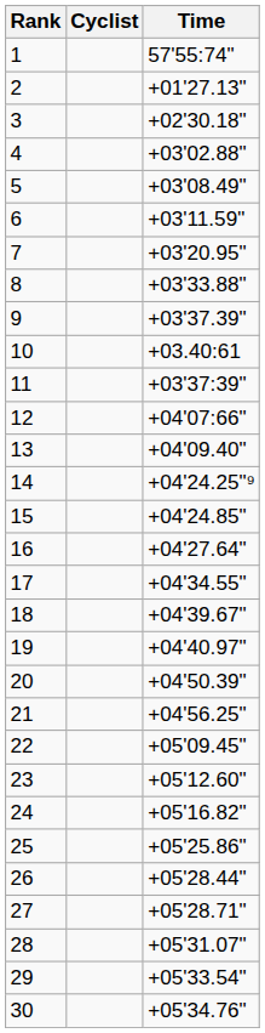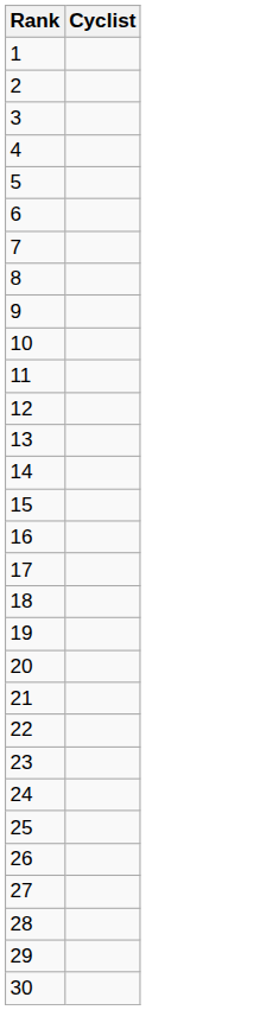- column: Time | 57'55:74" | +01'27.13" | +02'30.18" | +03'02.88" | +03'08.49" | +03'11.59" | +03'20.95" | +03'33.88" | +03'37.39" | +03.40:61 | +03'37:39" | +04'07:66" | +04'09.40" | +04'24.25"⁹ | +04'24.85" | +04'27.64" | +04'34.55" | +04'39.67" | +04'40.97" | +04'50.39" | +04'56.25" | +05'09.45" | +05'12.60" | +05'16.82" | +05'25.86" | +05'28.44" | +05'28.71" | +05'31.07" | +05'33.54" | +05'34.76"
